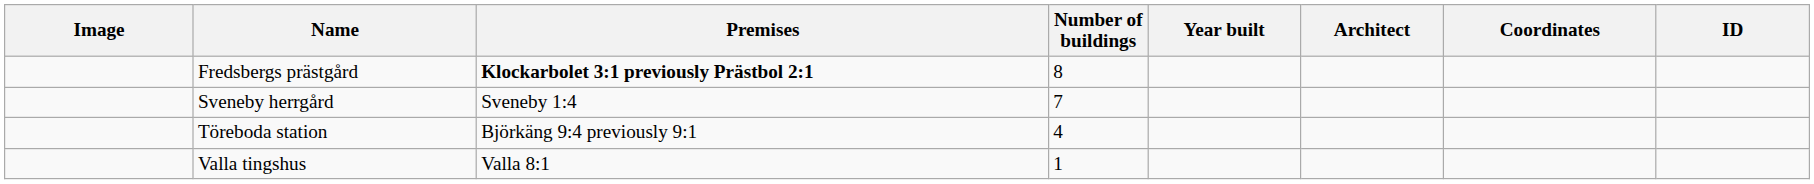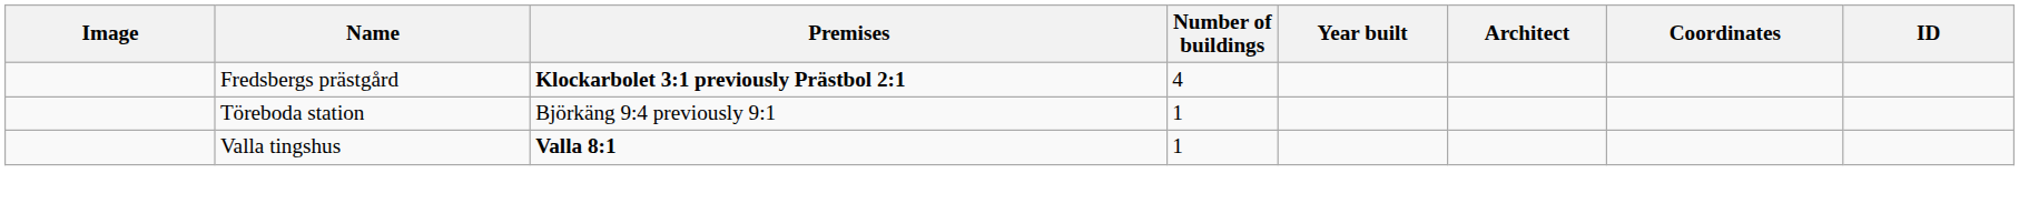Fredsbergs prästgård | Number of buildings: 8 -> 4
- row: Sveneby herrgård | Sveneby 1:4 | 7
Töreboda station | Number of buildings: 4 -> 1
Valla tingshus | Premises: normal -> bold
